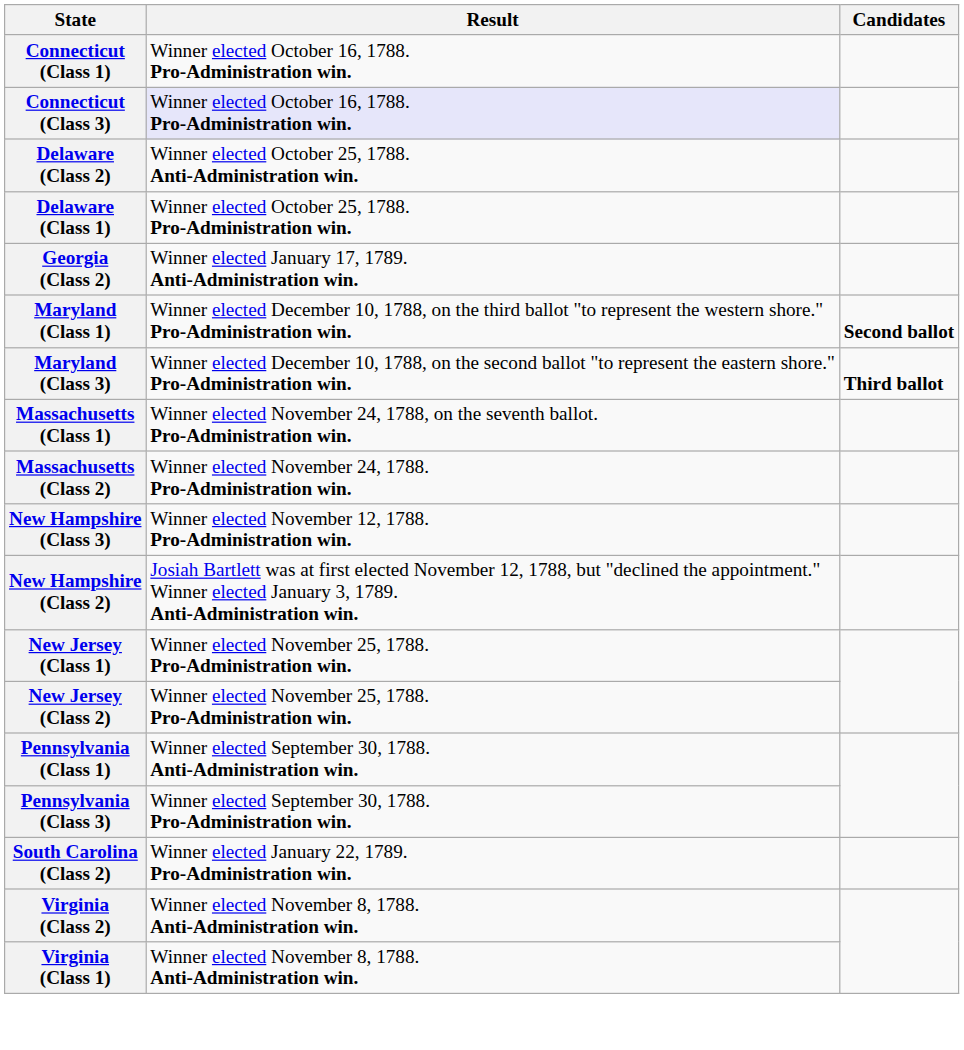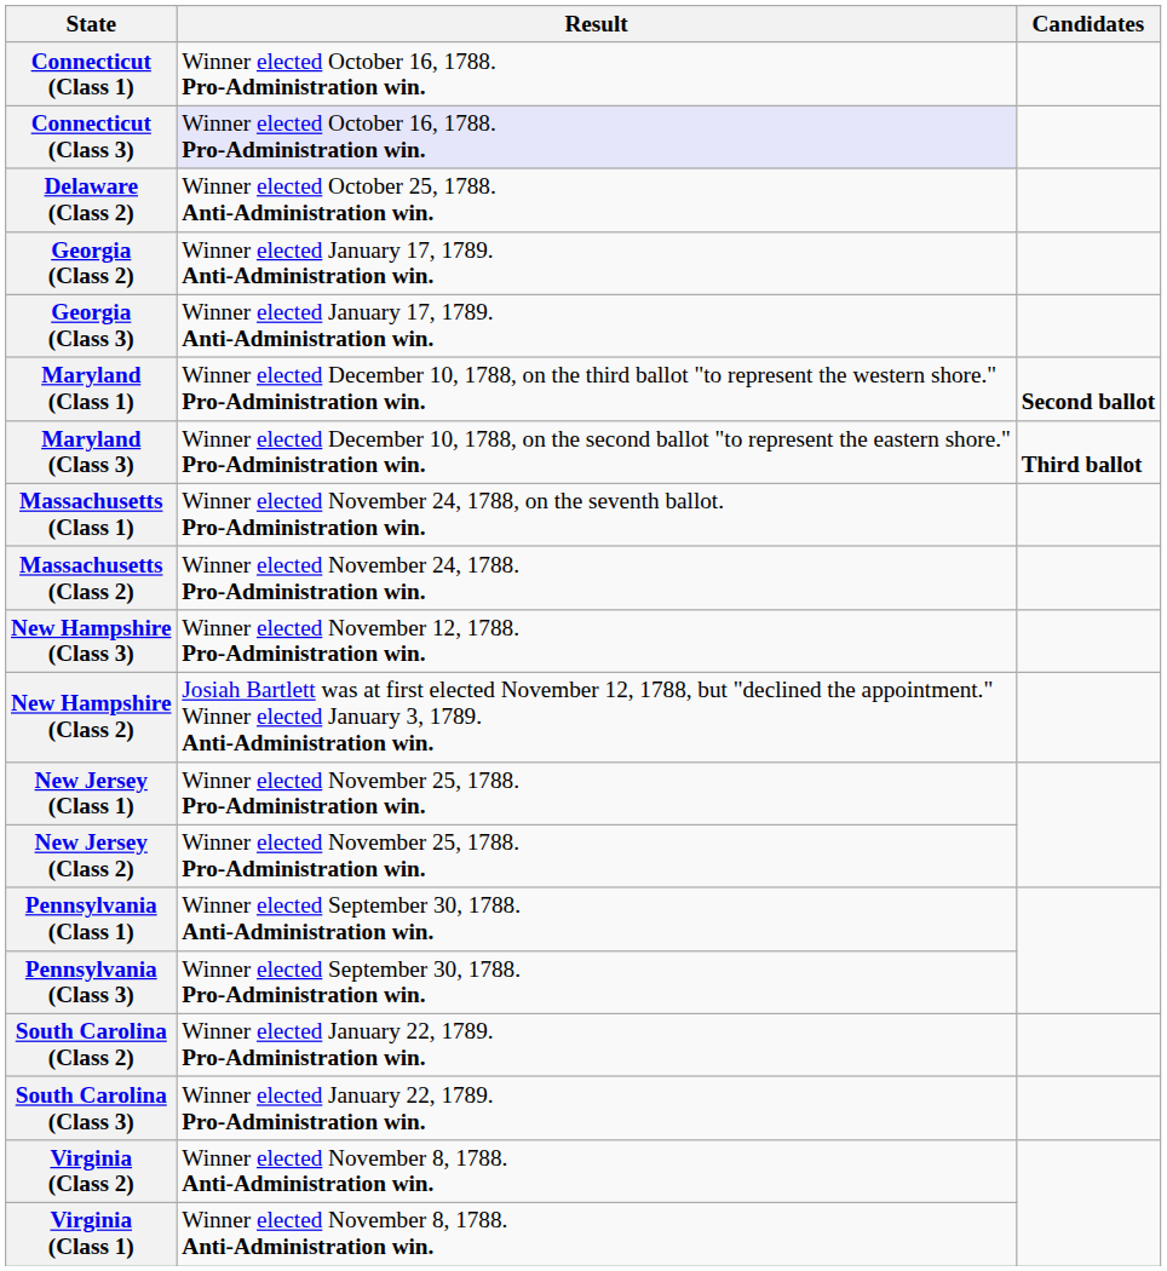- row: Delaware (Class 1) | Winner elected October 25, 1788. Pro-Administration win.
+ row: Georgia (Class 3) | Winner elected January 17, 1789. Anti-Administration win.
+ row: South Carolina (Class 3) | Winner elected January 22, 1789. Pro-Administration win.
